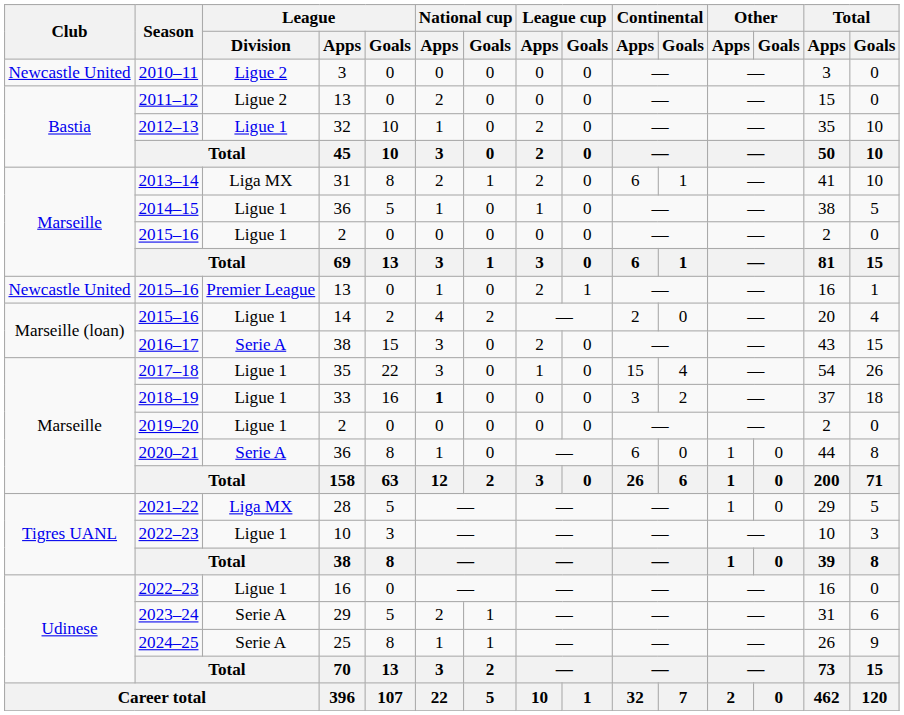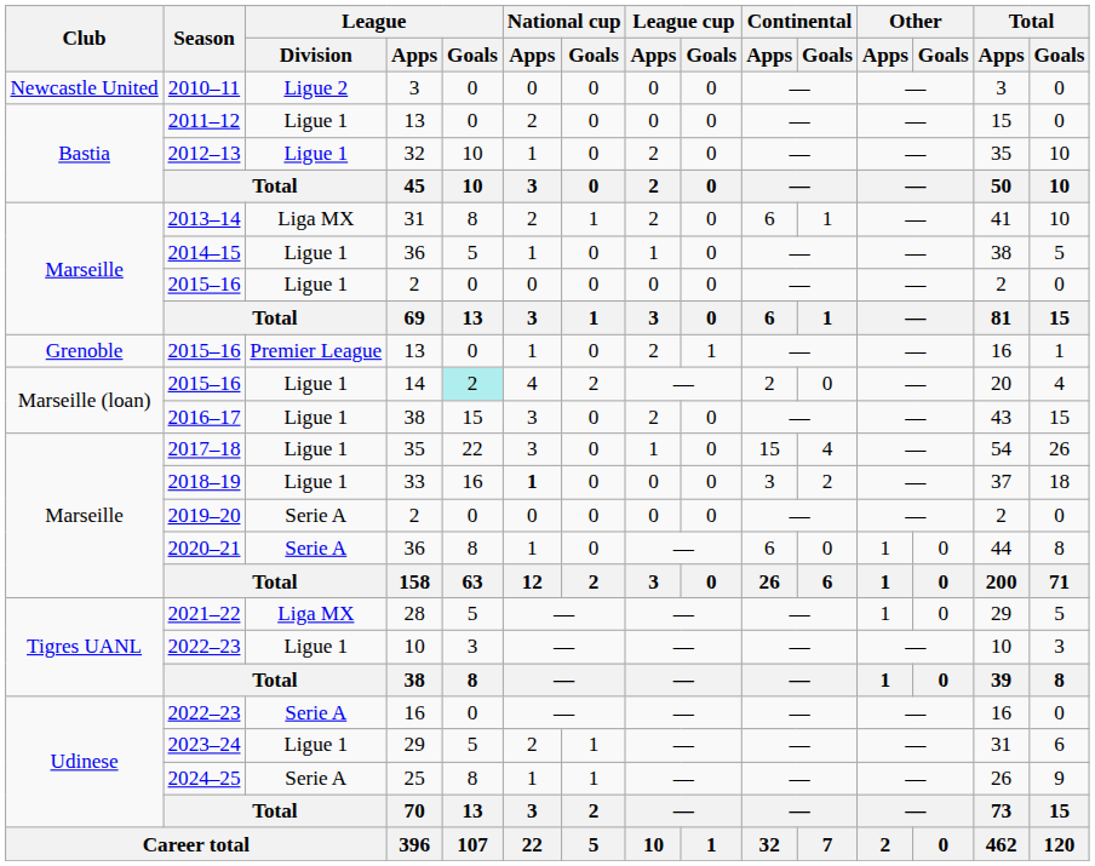2011–12 | League / Division: Ligue 2 -> Ligue 1
2015–16 / 13 | Club: Newcastle United -> Grenoble
2015–16 / 14 | League / Goals: no background -> paleturquoise background
2016–17 | League / Division: Serie A -> Ligue 1
2019–20 | League / Division: Ligue 1 -> Serie A
2022–23 / 16 | League / Division: Ligue 1 -> Serie A
2023–24 | League / Division: Serie A -> Ligue 1
